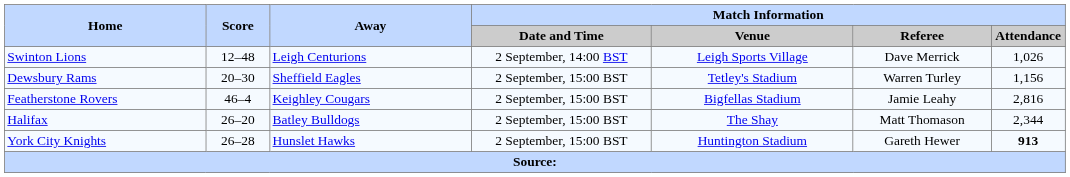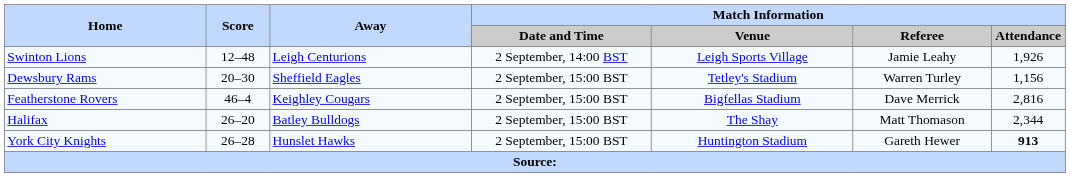Swinton Lions | Match Information / Referee: Dave Merrick -> Jamie Leahy
Swinton Lions | Match Information / Attendance: 1,026 -> 1,926
Featherstone Rovers | Match Information / Referee: Jamie Leahy -> Dave Merrick
